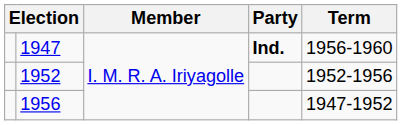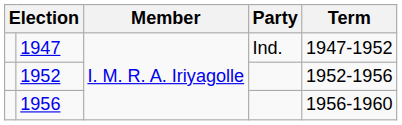1947 | Party: bold -> normal
1947 | Term: 1956-1960 -> 1947-1952
1956 | Term: 1947-1952 -> 1956-1960
